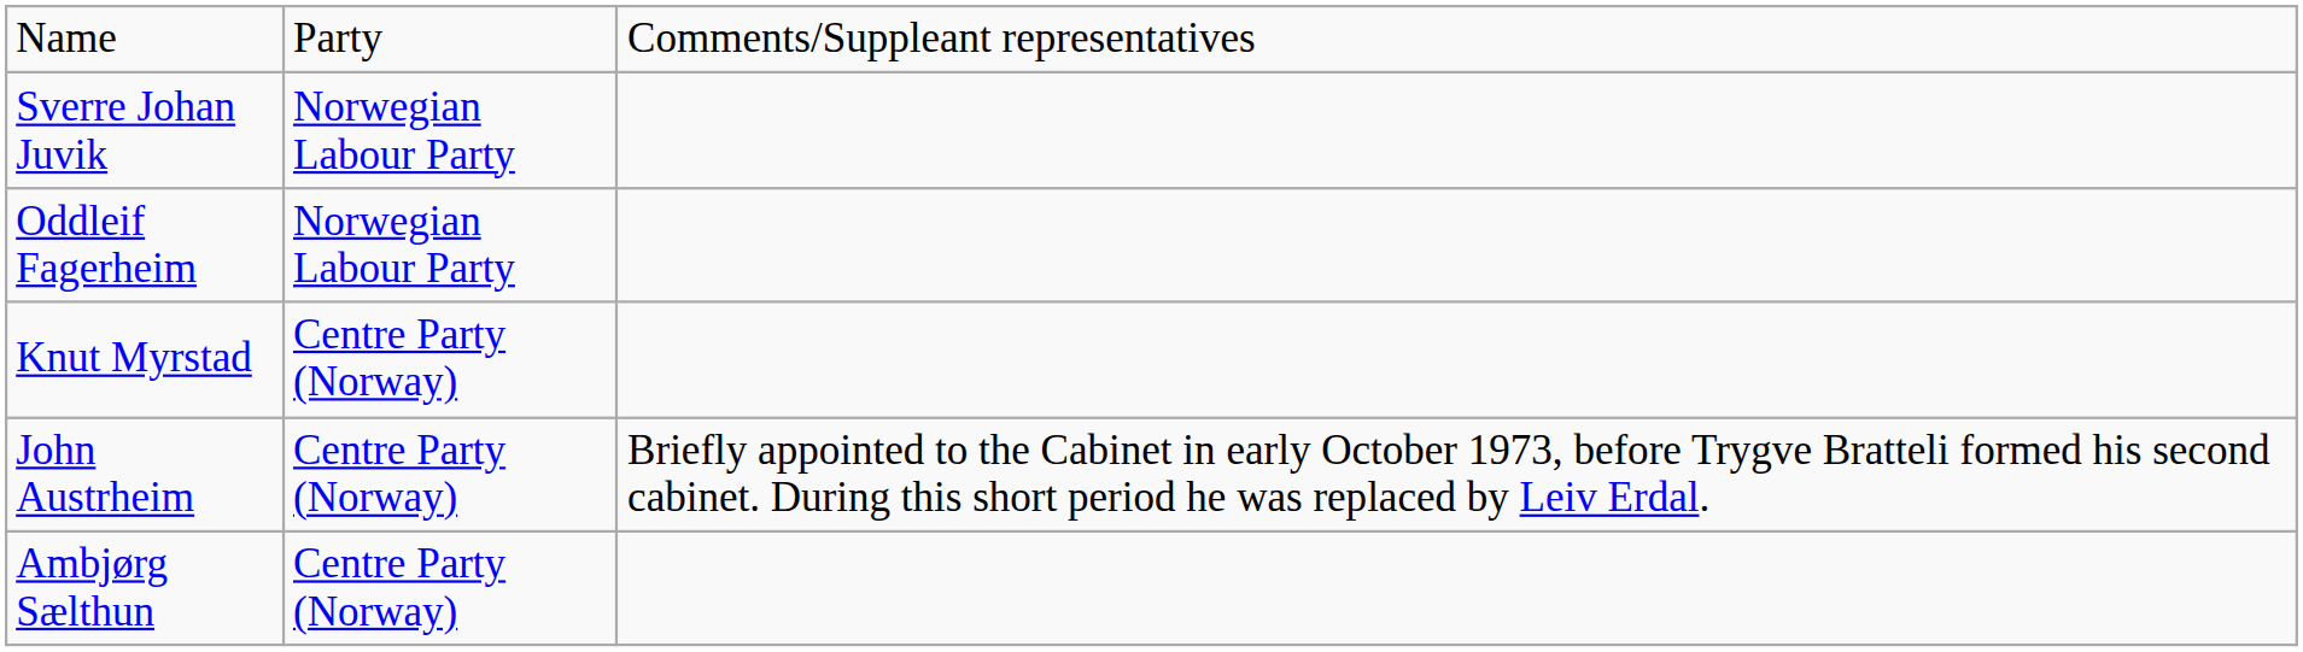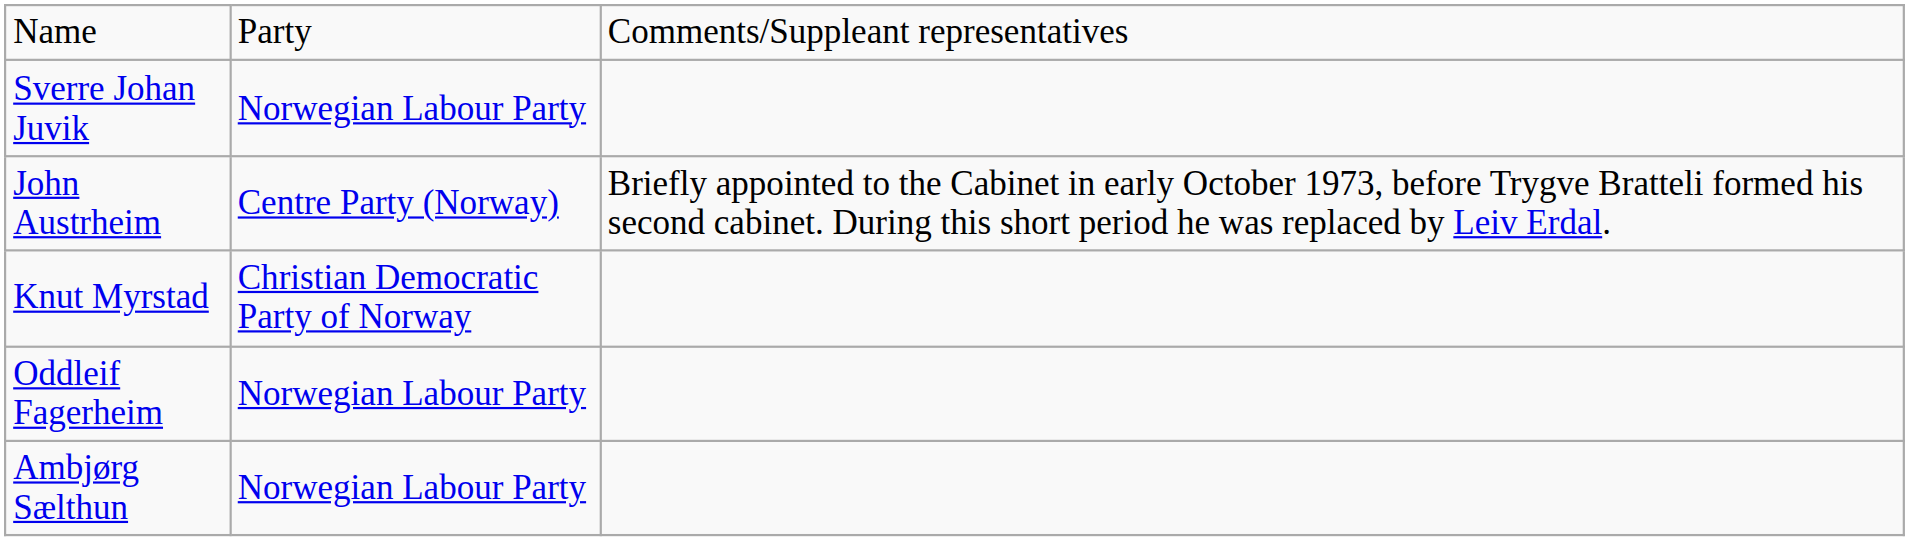rows swapped: John Austrheim <-> Oddleif Fagerheim
Knut Myrstad | column 2: Centre Party (Norway) -> Christian Democratic Party of Norway
Ambjørg Sælthun | column 2: Centre Party (Norway) -> Norwegian Labour Party
